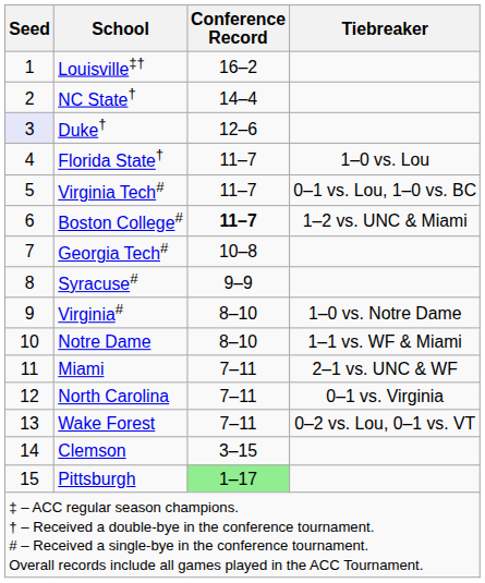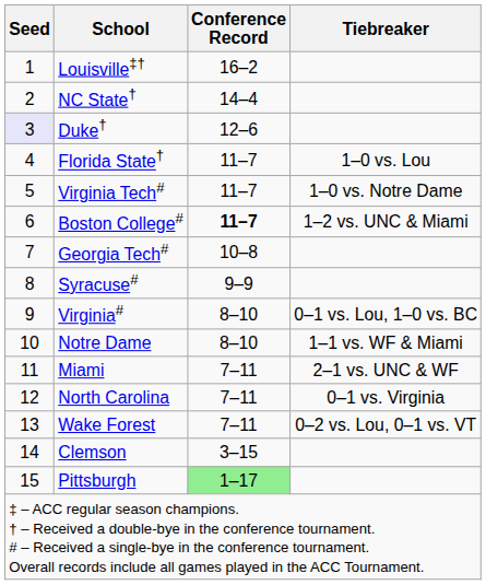Virginia Tech# | Tiebreaker: 0–1 vs. Lou, 1–0 vs. BC -> 1–0 vs. Notre Dame
Virginia# | Tiebreaker: 1–0 vs. Notre Dame -> 0–1 vs. Lou, 1–0 vs. BC
